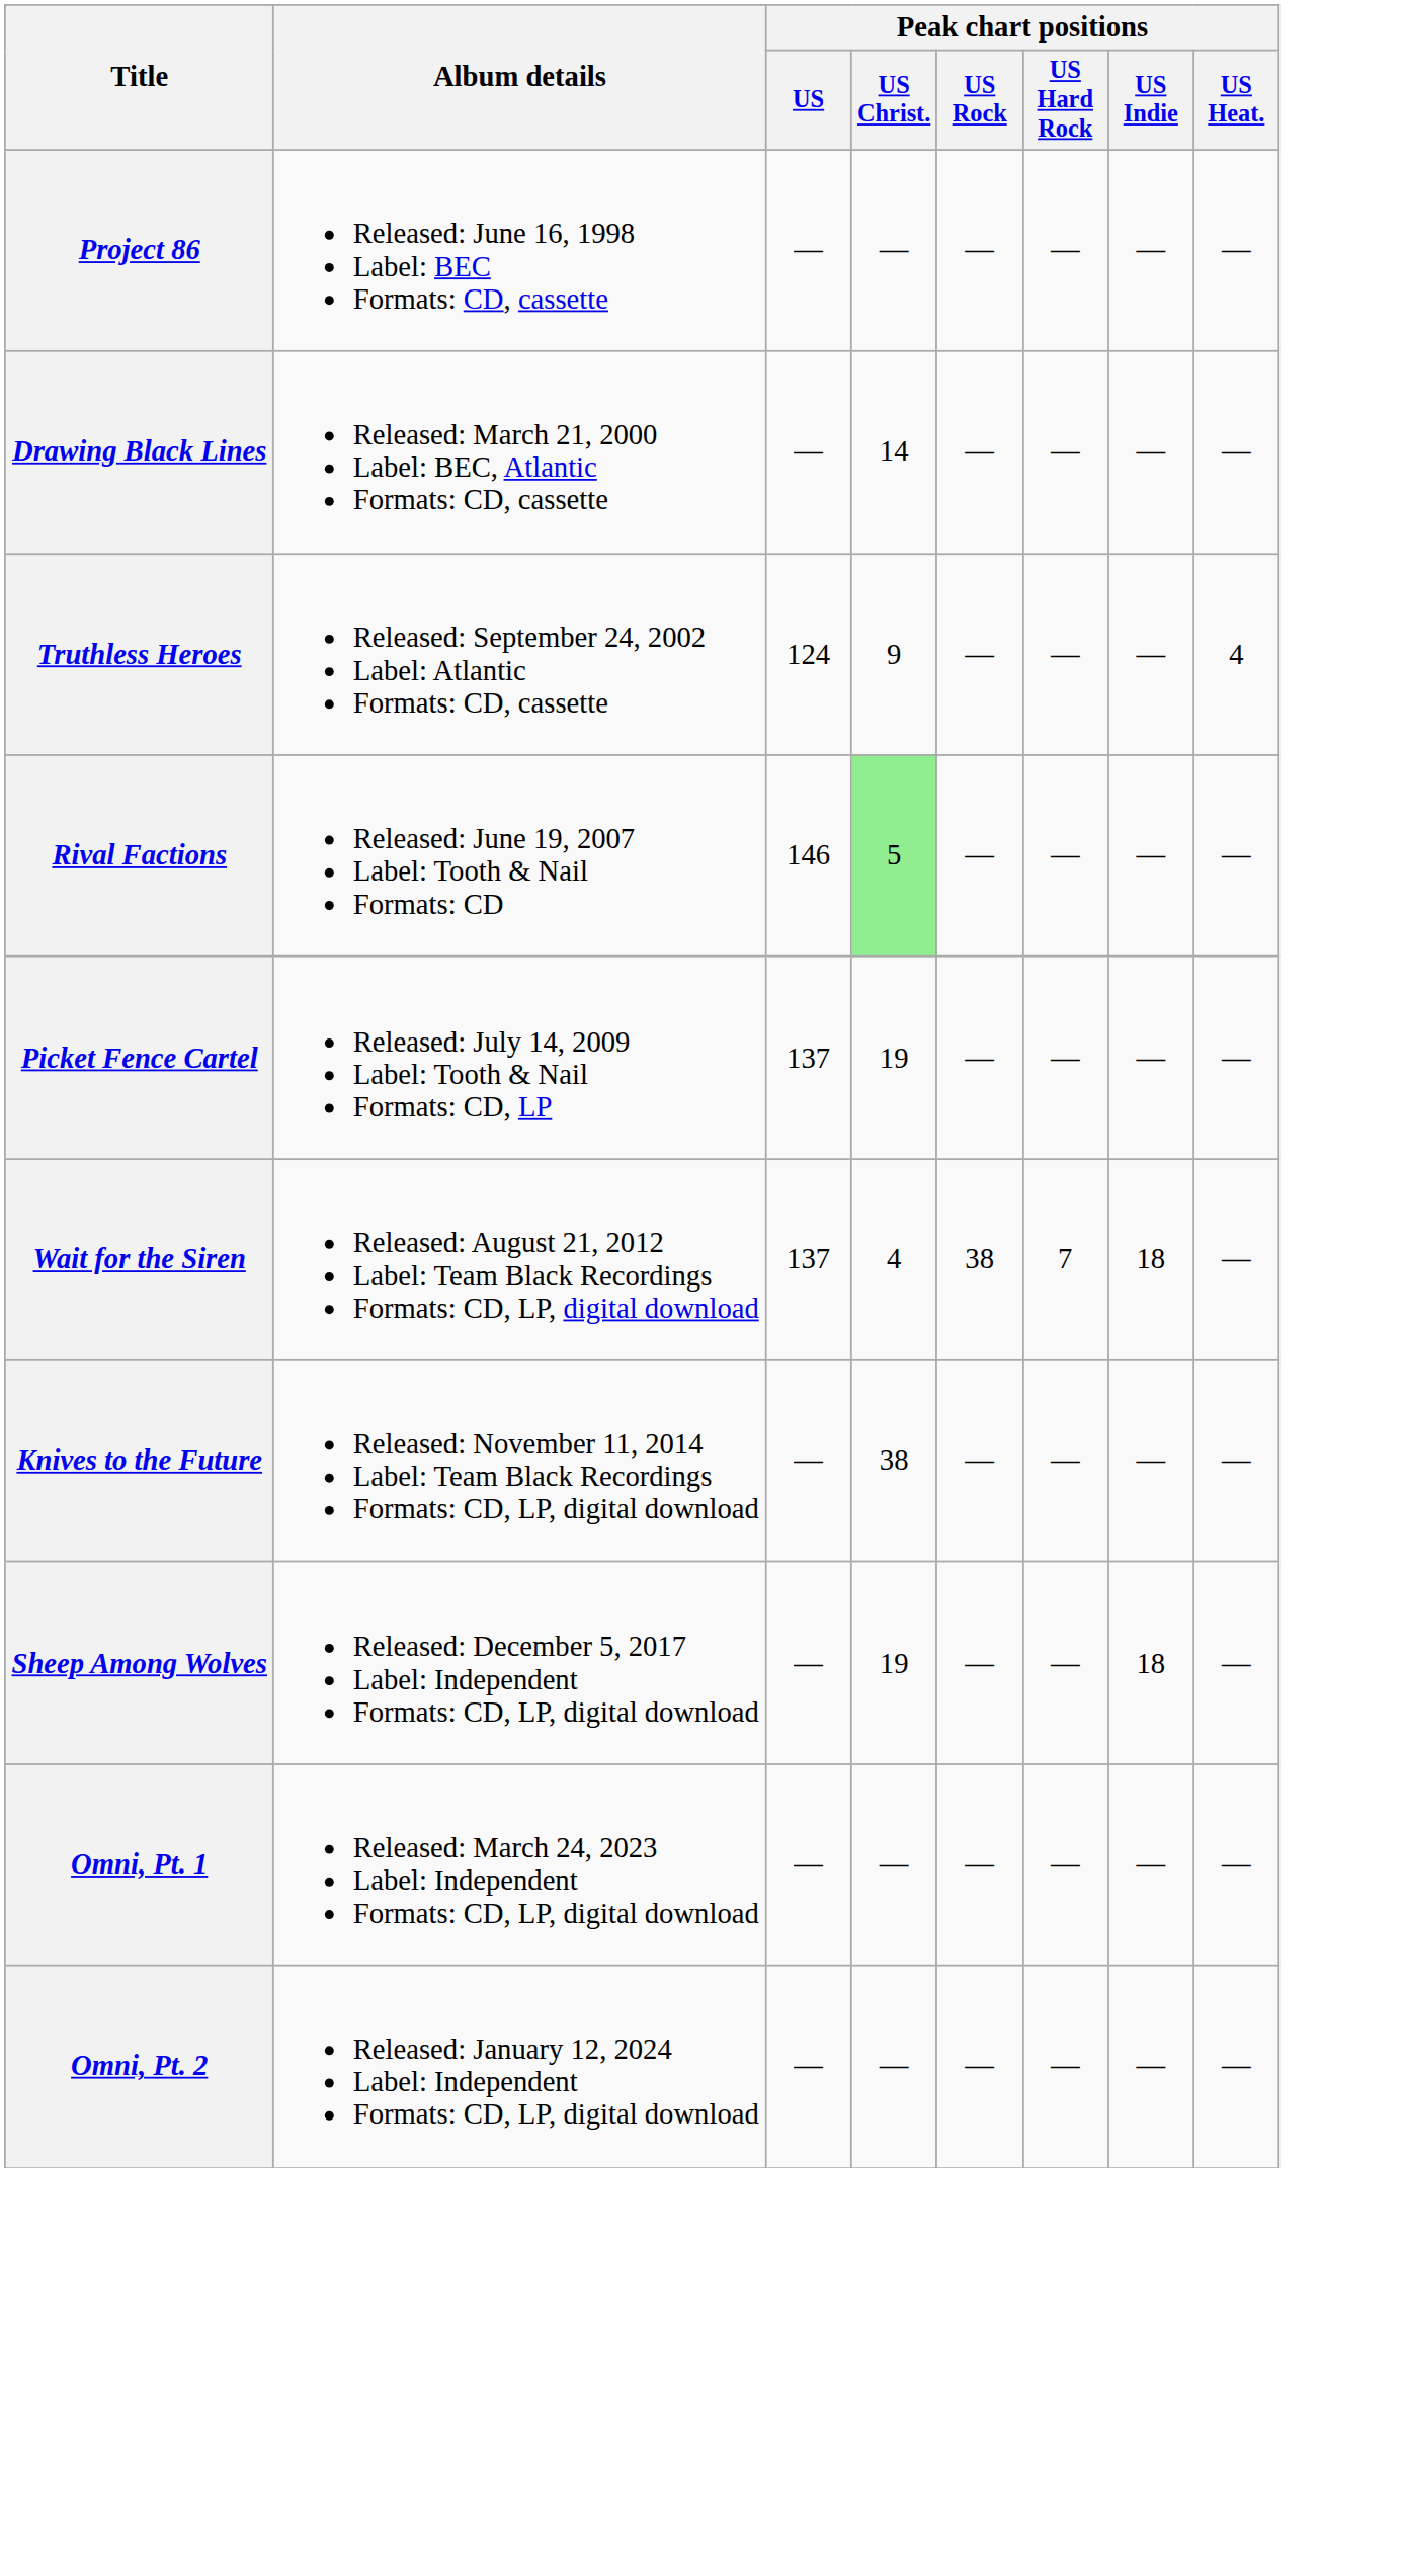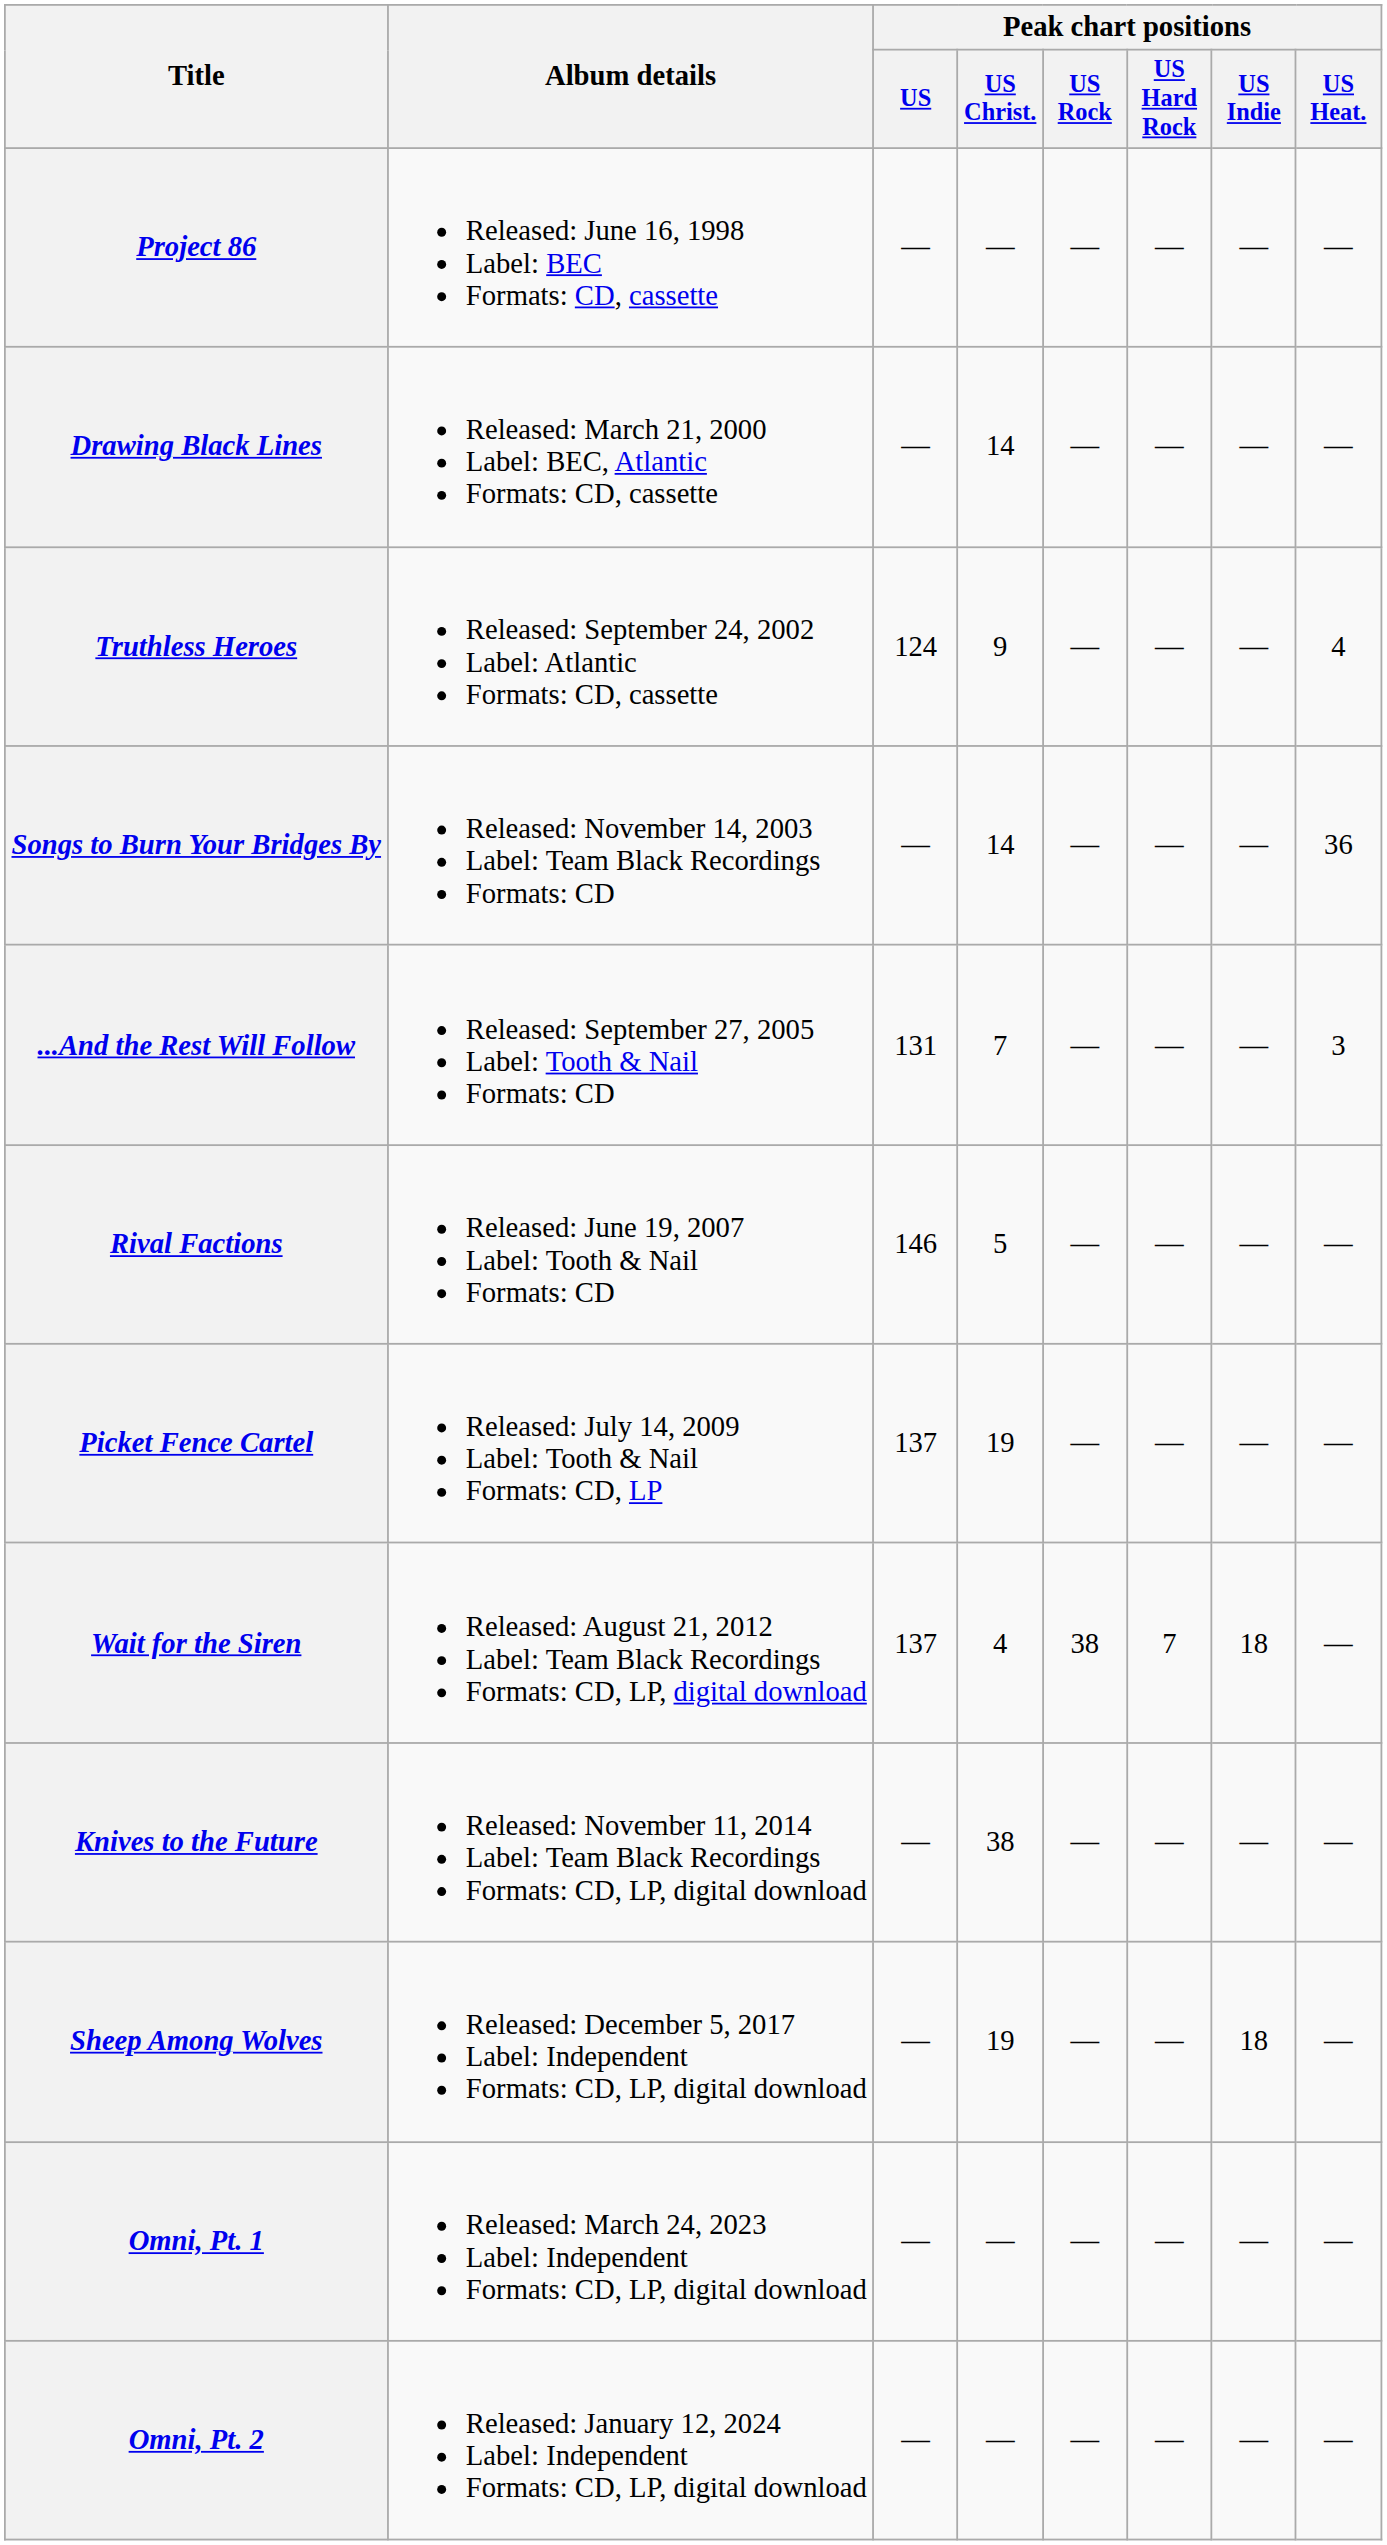+ row: Songs to Burn Your Bridges By | Released: November 14, 2003 Label: Team Black Recordings Formats: CD | — | 14 | — | — | — | 36
+ row: ...And the Rest Will Follow | Released: September 27, 2005 Label: Tooth & Nail Formats: CD | 131 | 7 | — | — | — | 3
Rival Factions | Peak chart positions / US Christ.: lightgreen background -> no background
